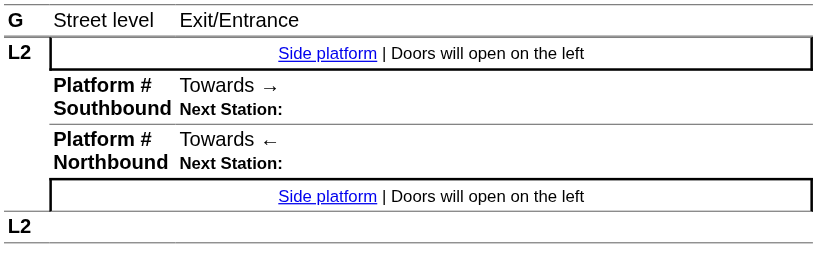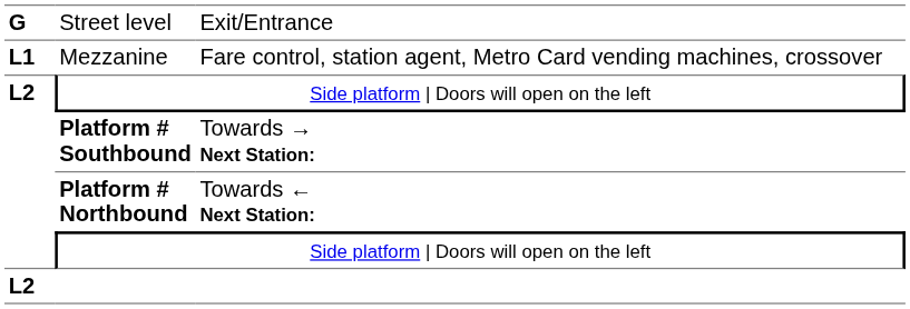+ row: L1 | Mezzanine | Fare control, station agent, Metro Card vending machines, crossover
